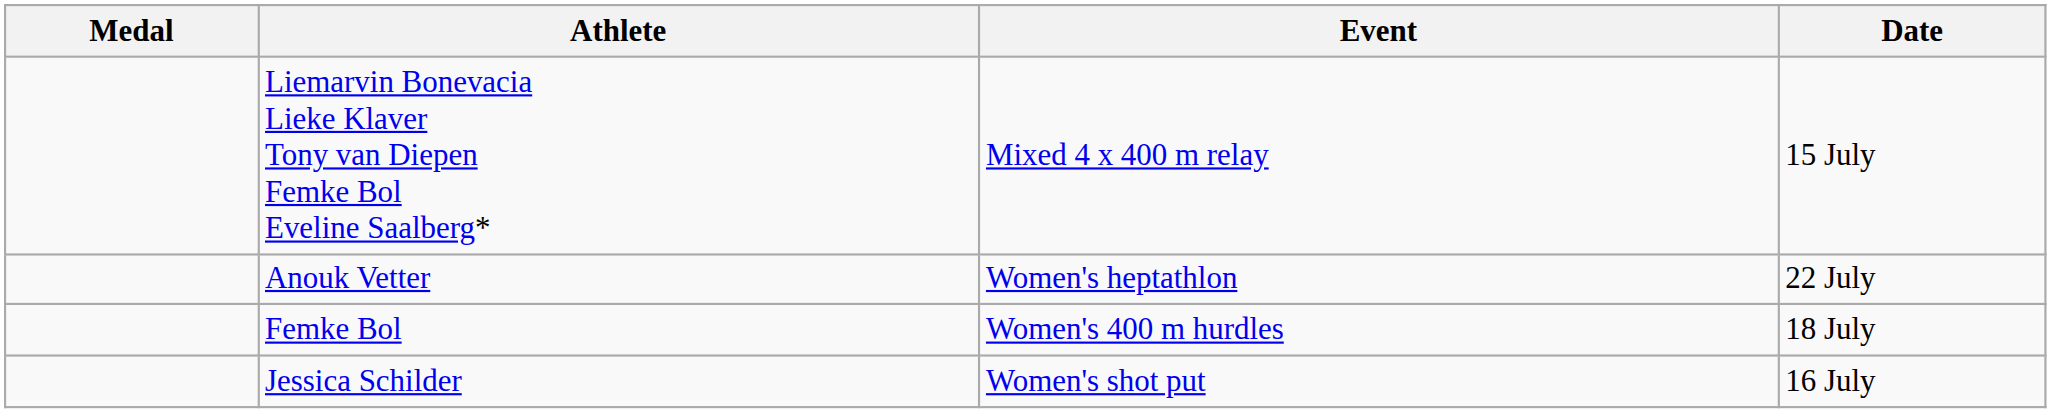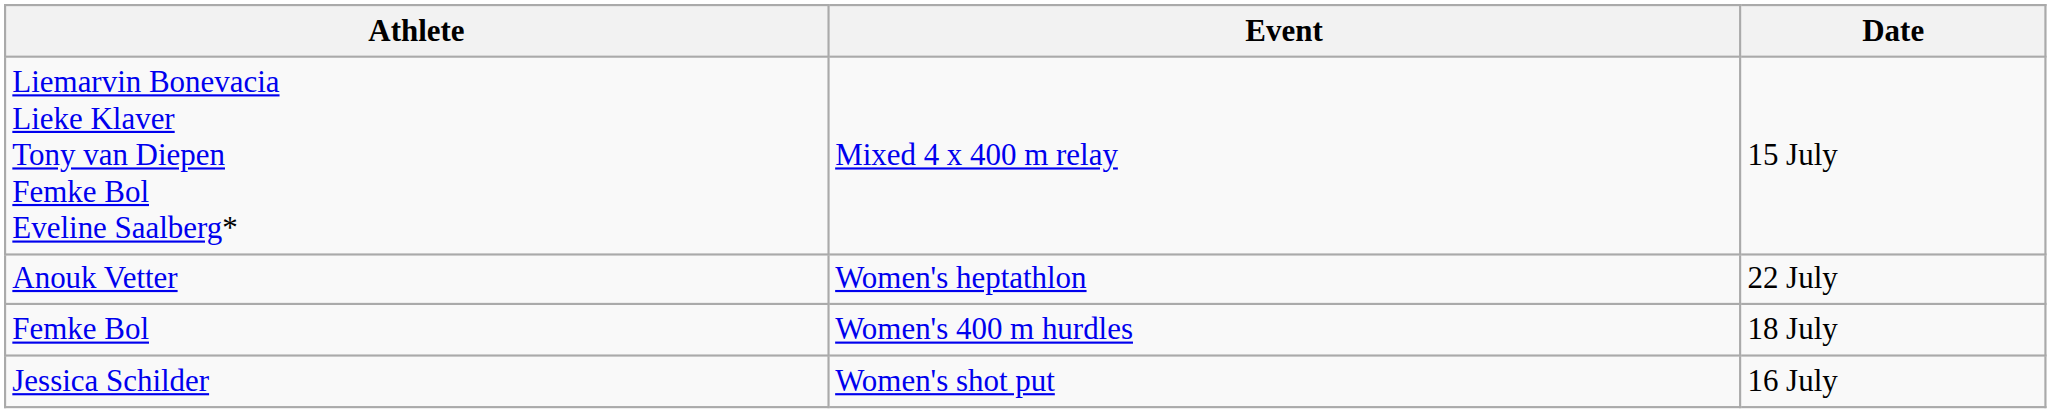- column: Medal
